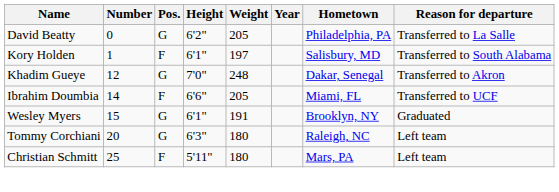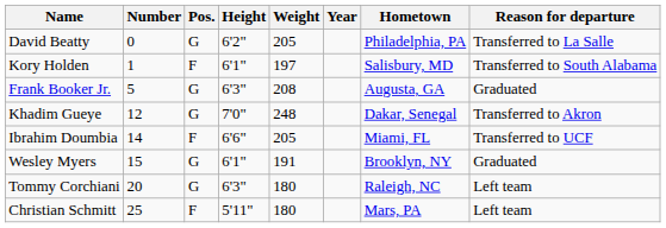+ row: Frank Booker Jr. | 5 | G | 6'3" | 208 | Augusta, GA | Graduated
